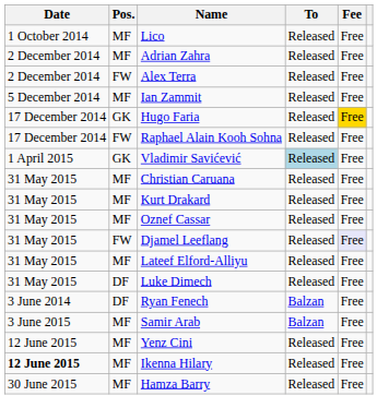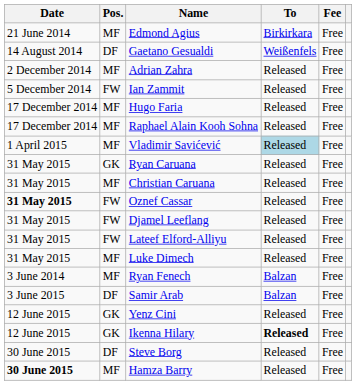+ row: 21 June 2014 | MF | Edmond Agius | Birkirkara | Free
+ row: 14 August 2014 | DF | Gaetano Gesualdi | Weißenfels | Free
- row: 1 October 2014 | MF | Lico | Released | Free
- row: 2 December 2014 | FW | Alex Terra | Released | Free
Ian Zammit | Pos.: MF -> FW
Hugo Faria | Pos.: GK -> MF
Hugo Faria | Fee: gold background -> no background
Raphael Alain Kooh Sohna | Pos.: FW -> MF
Vladimir Savićević | Pos.: GK -> MF
+ row: 31 May 2015 | GK | Ryan Caruana | Released | Free
- row: 31 May 2015 | MF | Kurt Drakard | Released | Free
Oznef Cassar | Date: normal -> bold
Oznef Cassar | Pos.: MF -> FW
Djamel Leeflang | Fee: lavender background -> no background
Lateef Elford-Alliyu | Pos.: MF -> FW
Luke Dimech | Pos.: DF -> MF
Ryan Fenech | Pos.: DF -> MF
Samir Arab | Pos.: MF -> DF
Yenz Cini | Pos.: MF -> GK
Ikenna Hilary | Date: bold -> normal
Ikenna Hilary | Pos.: MF -> GK
Ikenna Hilary | To: normal -> bold
+ row: 30 June 2015 | DF | Steve Borg | Released | Free
Hamza Barry | Date: normal -> bold
